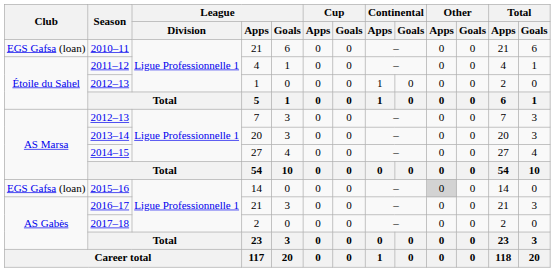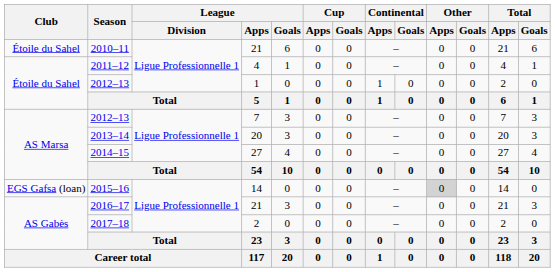2010–11 | Club: EGS Gafsa (loan) -> Étoile du Sahel
